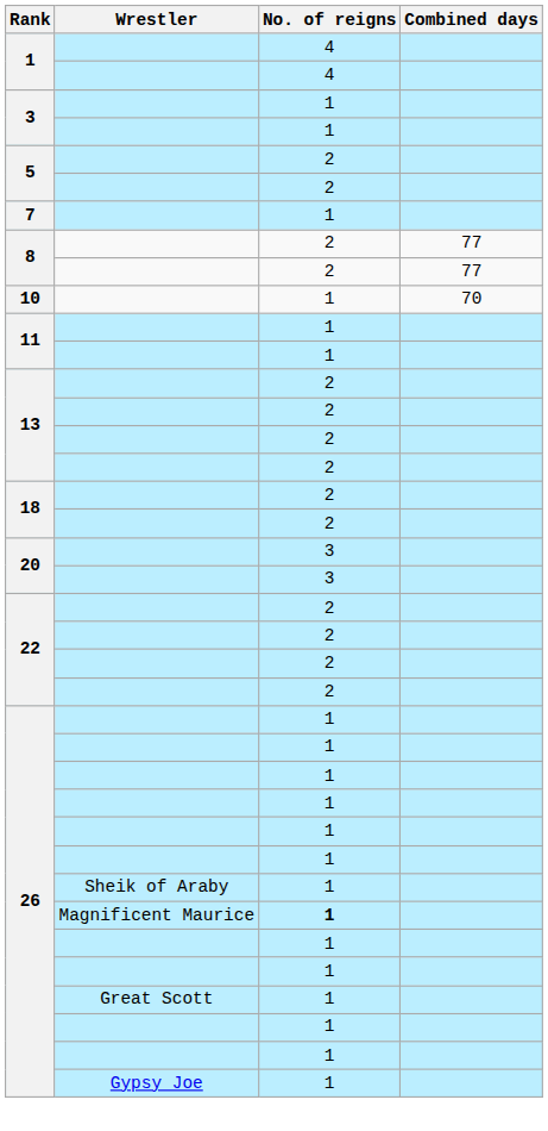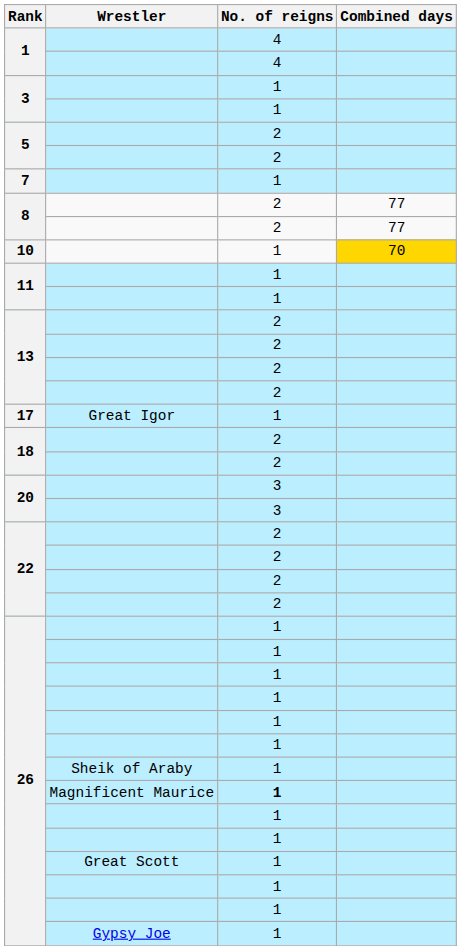10 | Combined days: no background -> gold background
+ row: 17 | Great Igor | 1
